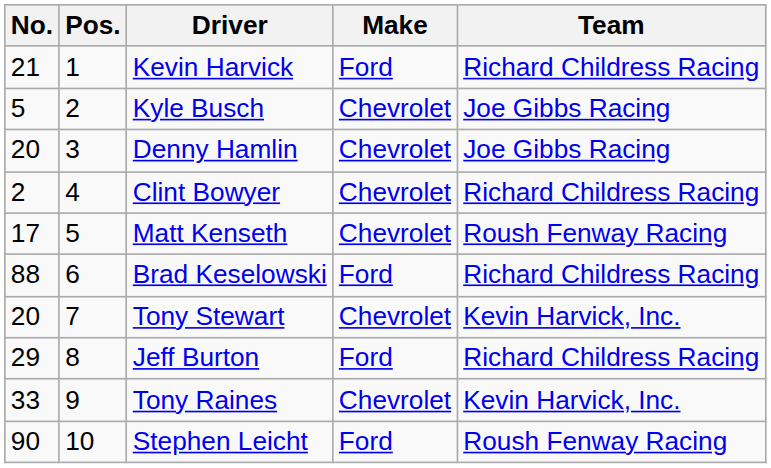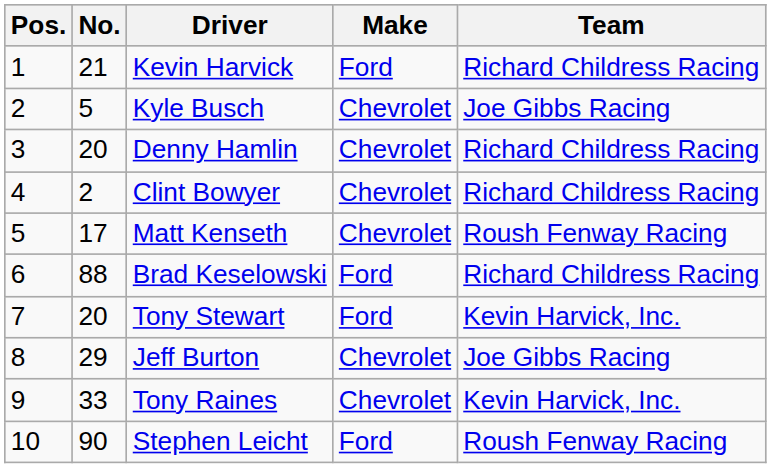columns swapped: Pos. <-> No.
Denny Hamlin | Team: Joe Gibbs Racing -> Richard Childress Racing
Tony Stewart | Make: Chevrolet -> Ford
Jeff Burton | Make: Ford -> Chevrolet
Jeff Burton | Team: Richard Childress Racing -> Joe Gibbs Racing
